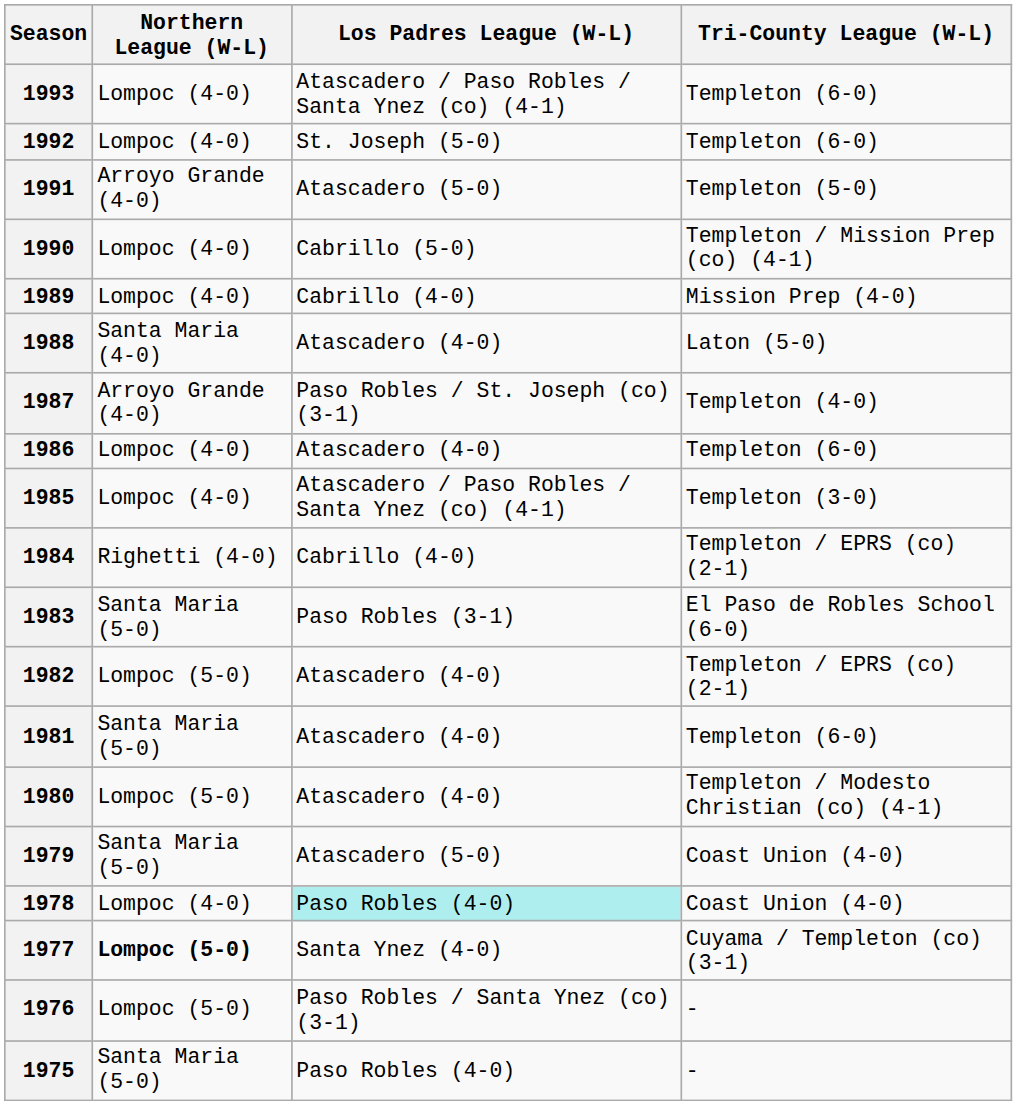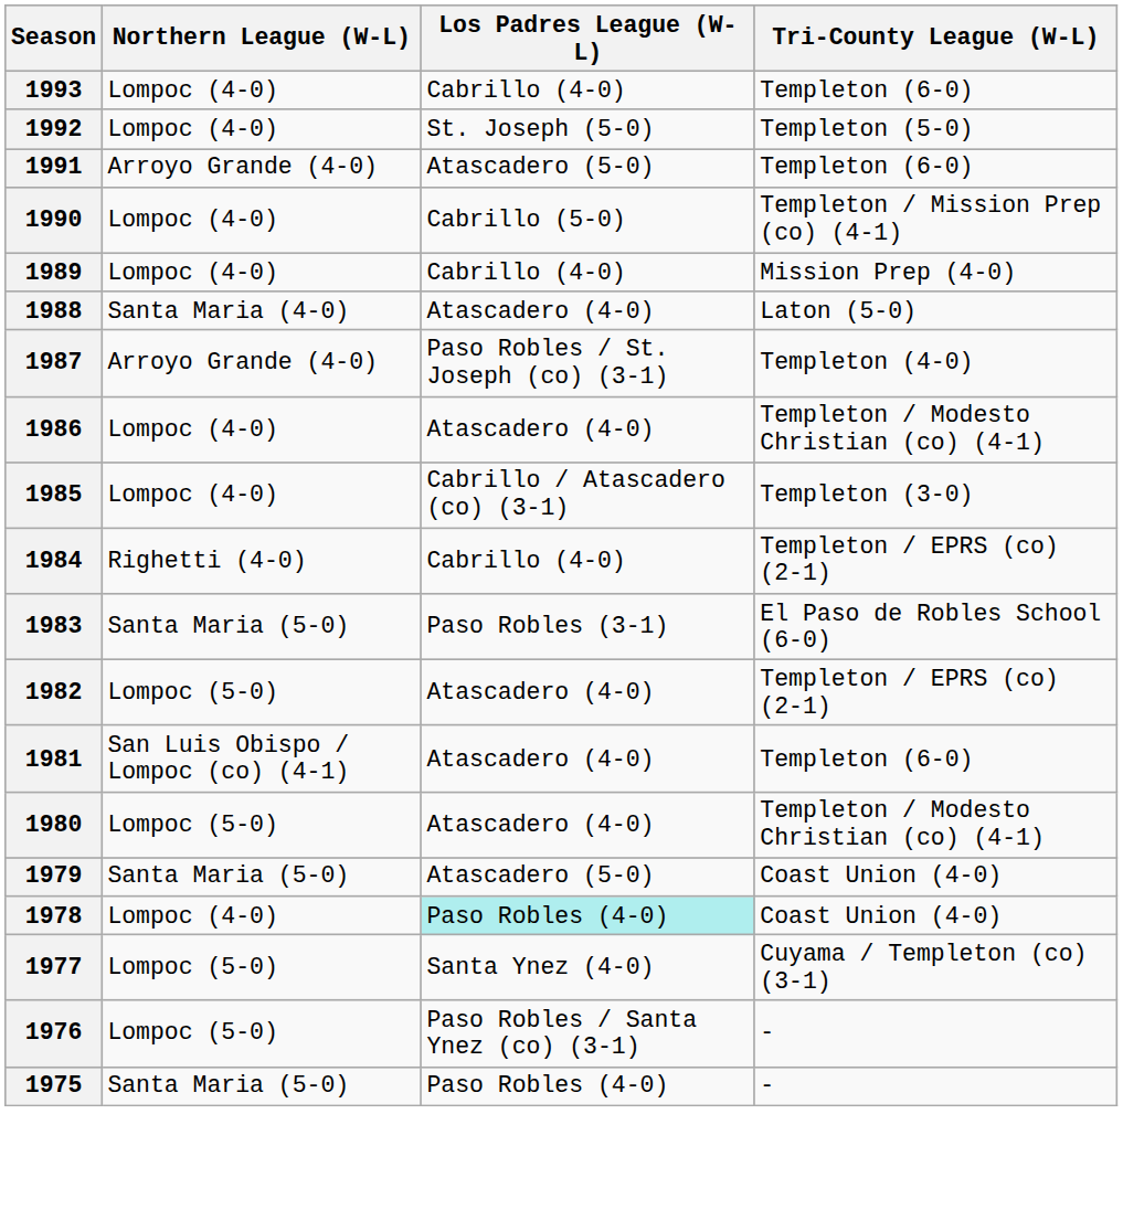1993 | Los Padres League (W-L): Atascadero / Paso Robles / Santa Ynez (co) (4-1) -> Cabrillo (4-0)
1992 | Tri-County League (W-L): Templeton (6-0) -> Templeton (5-0)
1991 | Tri-County League (W-L): Templeton (5-0) -> Templeton (6-0)
1986 | Tri-County League (W-L): Templeton (6-0) -> Templeton / Modesto Christian (co) (4-1)
1985 | Los Padres League (W-L): Atascadero / Paso Robles / Santa Ynez (co) (4-1) -> Cabrillo / Atascadero (co) (3-1)
1981 | Northern League (W-L): Santa Maria (5-0) -> San Luis Obispo / Lompoc (co) (4-1)
1977 | Northern League (W-L): bold -> normal
